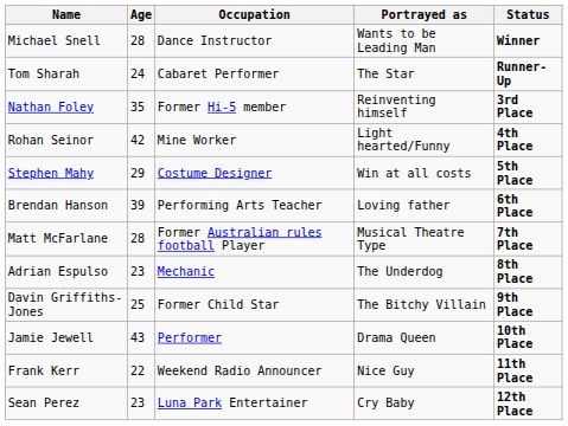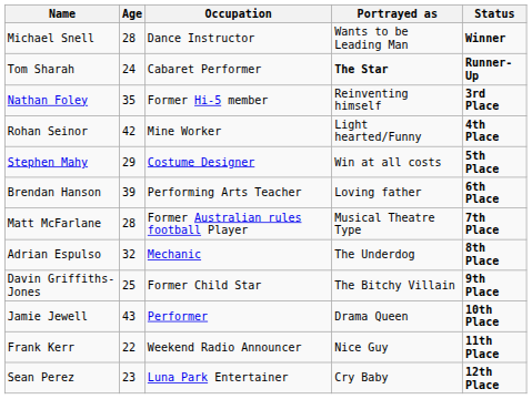Tom Sharah | Portrayed as: normal -> bold
Adrian Espulso | Age: 23 -> 32
